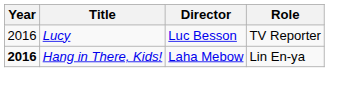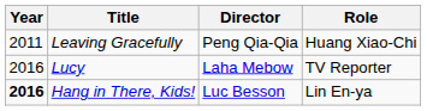+ row: 2011 | Leaving Gracefully | Peng Qia-Qia | Huang Xiao-Chi
Lucy | Director: Luc Besson -> Laha Mebow
Hang in There, Kids! | Director: Laha Mebow -> Luc Besson
